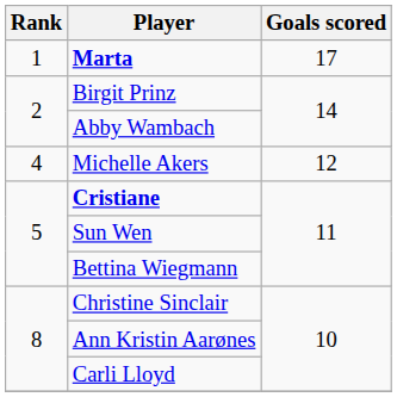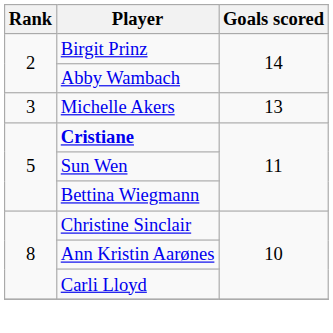- row: 1 | Marta | 17
Michelle Akers | Rank: 4 -> 3
Michelle Akers | Goals scored: 12 -> 13
